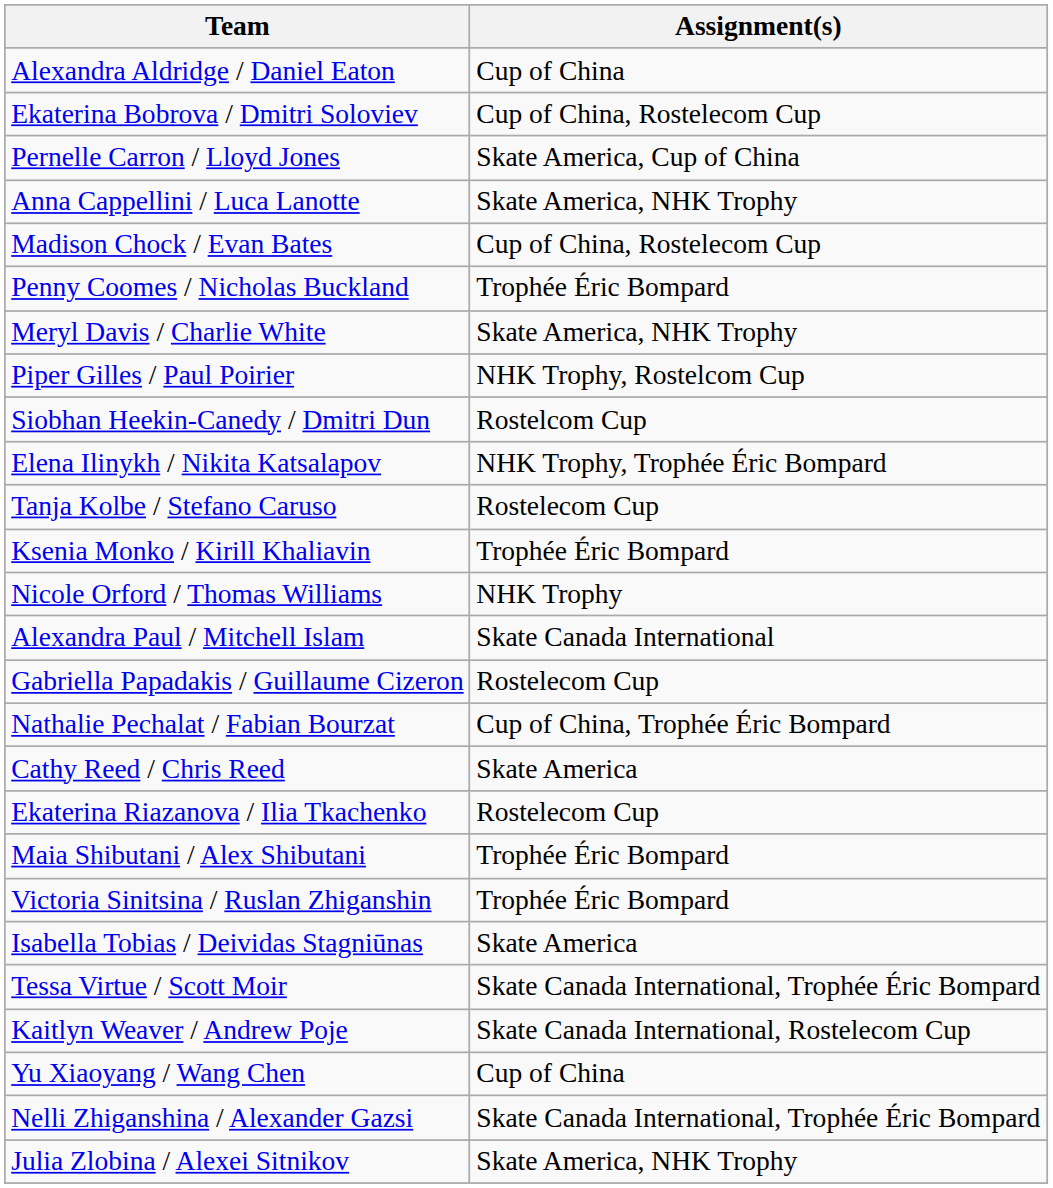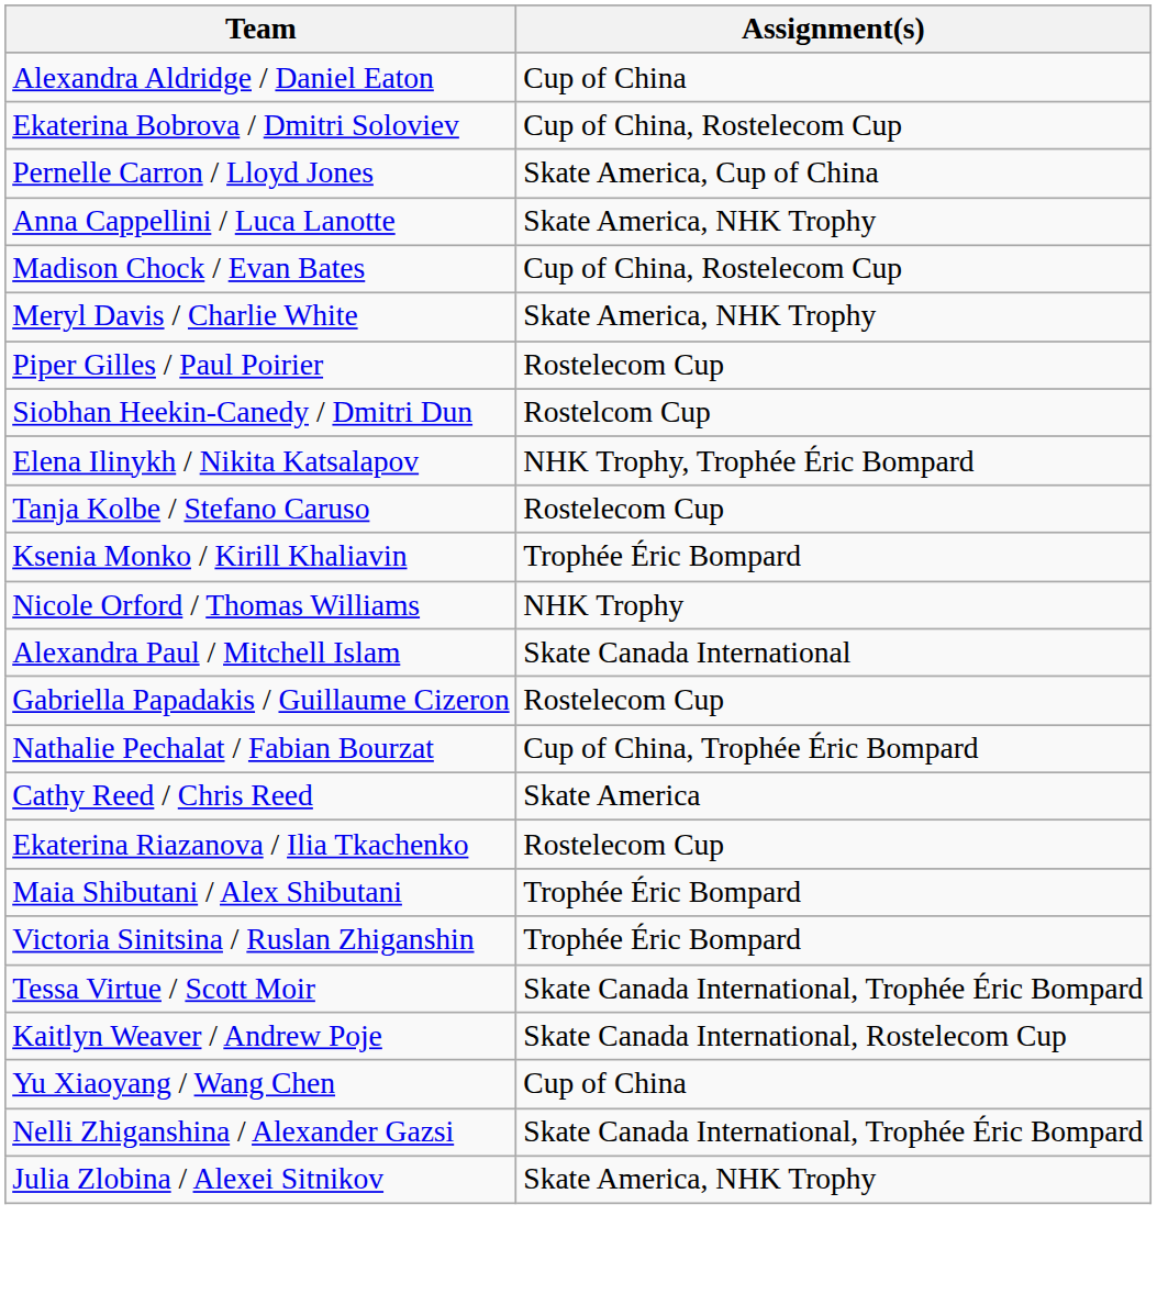- row: Penny Coomes / Nicholas Buckland | Trophée Éric Bompard
Piper Gilles / Paul Poirier | Assignment(s): NHK Trophy, Rostelcom Cup -> Rostelecom Cup
- row: Isabella Tobias / Deividas Stagniūnas | Skate America
